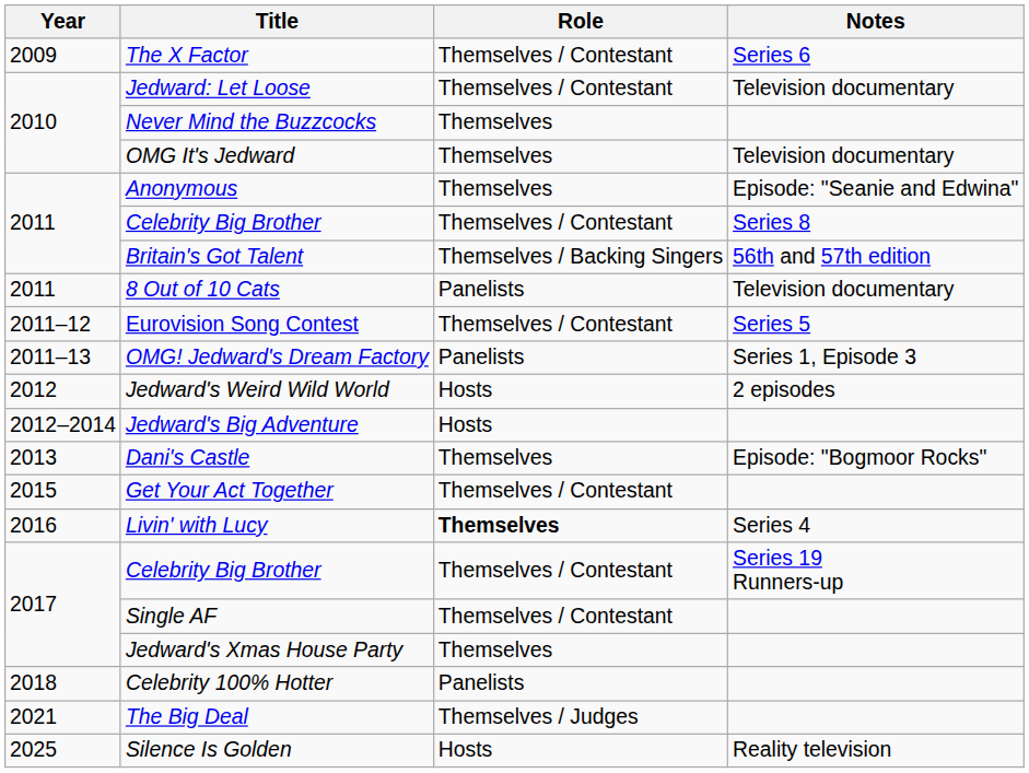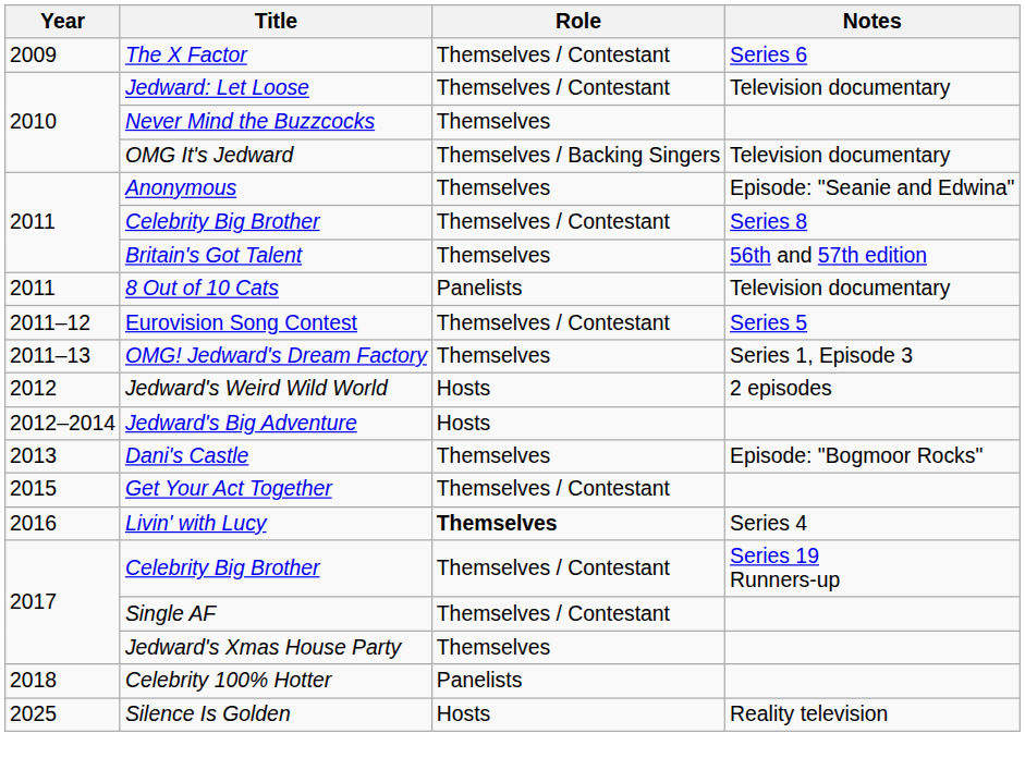OMG It's Jedward | Role: Themselves -> Themselves / Backing Singers
Britain's Got Talent | Role: Themselves / Backing Singers -> Themselves
OMG! Jedward's Dream Factory | Role: Panelists -> Themselves
- row: 2021 | The Big Deal | Themselves / Judges
